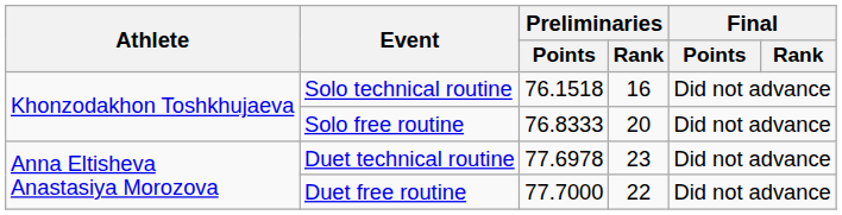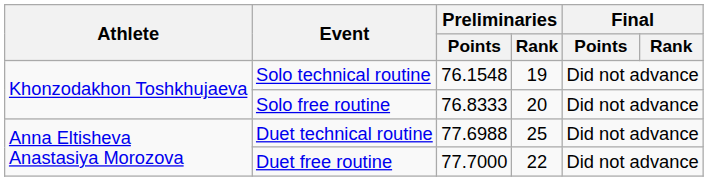Solo technical routine | Preliminaries / Points: 76.1518 -> 76.1548
Solo technical routine | Preliminaries / Rank: 16 -> 19
Duet technical routine | Preliminaries / Points: 77.6978 -> 77.6988
Duet technical routine | Preliminaries / Rank: 23 -> 25
